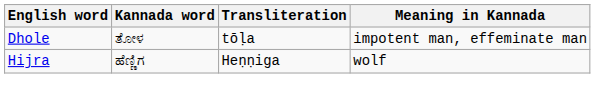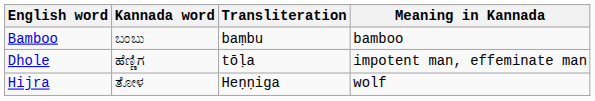+ row: Bamboo | ಬಂಬು | baṃbu | bamboo
Dhole | Kannada word: ತೋಳ -> ಹೆಣ್ಣಿಗ
Hijra | Kannada word: ಹೆಣ್ಣಿಗ -> ತೋಳ
